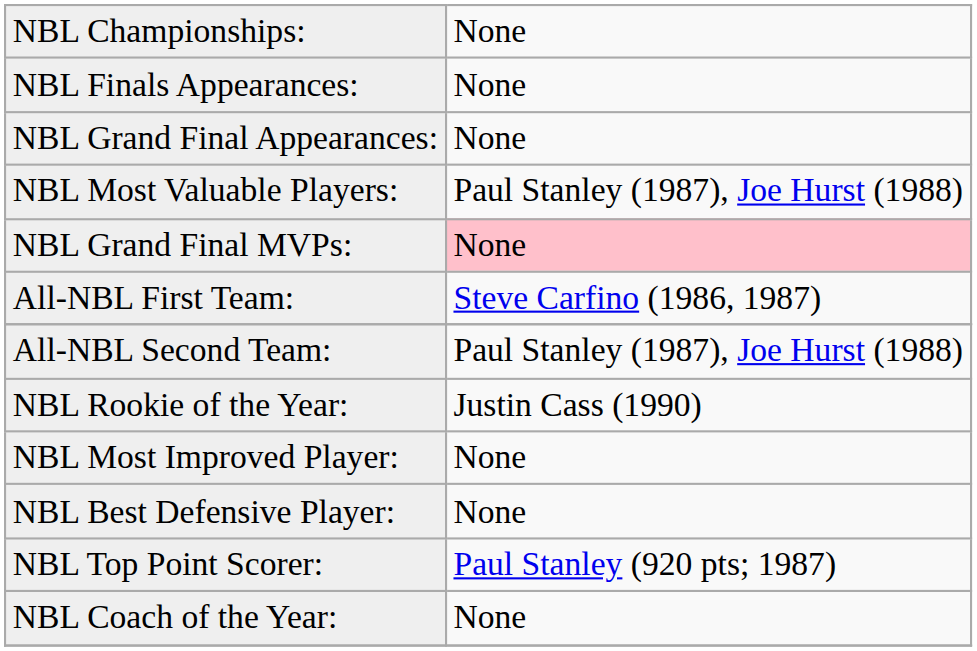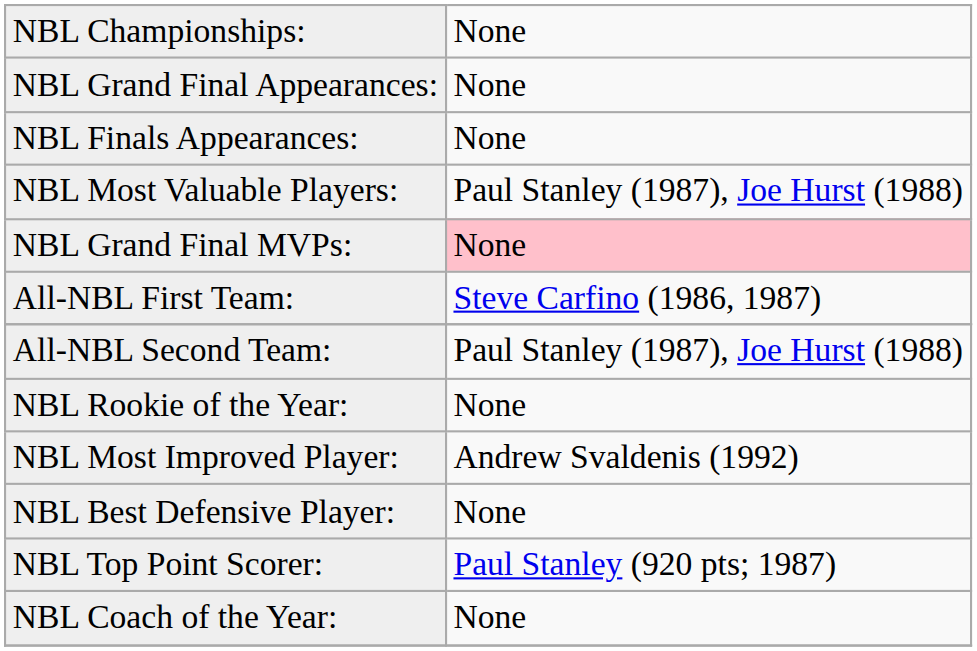rows swapped: NBL Finals Appearances: <-> NBL Grand Final Appearances:
NBL Rookie of the Year: | column 2: Justin Cass (1990) -> None
NBL Most Improved Player: | column 2: None -> Andrew Svaldenis (1992)
